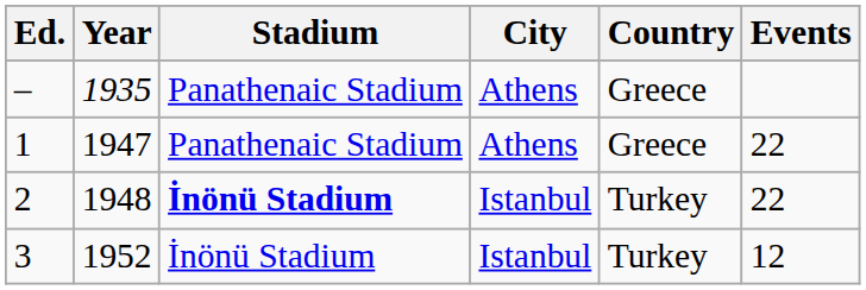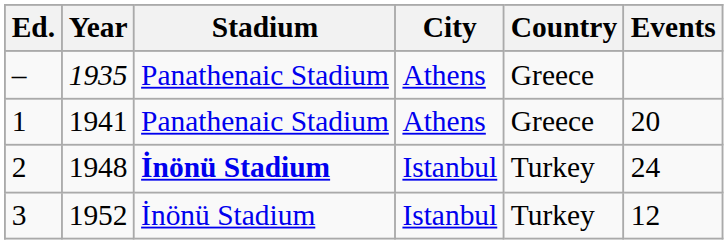1 | Year: 1947 -> 1941
1 | Events: 22 -> 20
2 | Events: 22 -> 24
